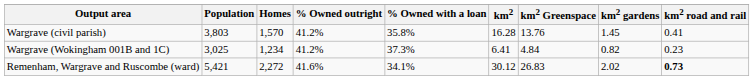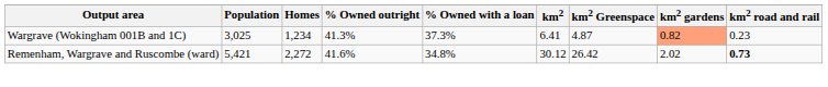- row: Wargrave (civil parish) | 3,803 | 1,570 | 41.2% | 35.8% | 16.28 | 13.76 | 1.45 | 0.41
Wargrave (Wokingham 001B and 1C) | % Owned outright: 41.2% -> 41.3%
Wargrave (Wokingham 001B and 1C) | km2 Greenspace: 4.84 -> 4.87
Wargrave (Wokingham 001B and 1C) | km2 gardens: no background -> lightsalmon background
Remenham, Wargrave and Ruscombe (ward) | % Owned with a loan: 34.1% -> 34.8%
Remenham, Wargrave and Ruscombe (ward) | km2 Greenspace: 26.83 -> 26.42
